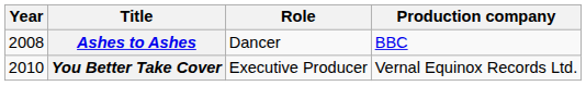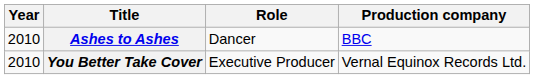Ashes to Ashes | Year: 2008 -> 2010
